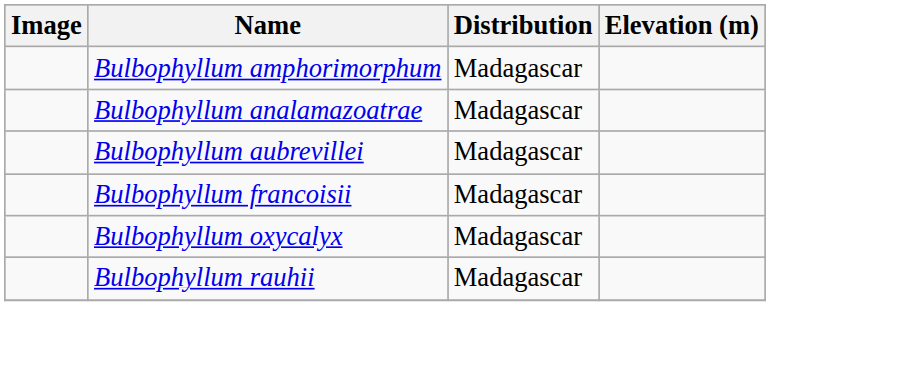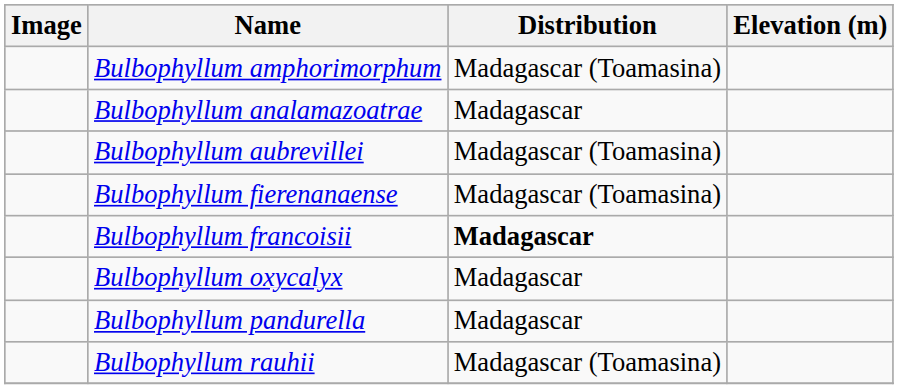Bulbophyllum amphorimorphum | Distribution: Madagascar -> Madagascar (Toamasina)
Bulbophyllum aubrevillei | Distribution: Madagascar -> Madagascar (Toamasina)
+ row: Bulbophyllum fierenanaense | Madagascar (Toamasina)
Bulbophyllum francoisii | Distribution: normal -> bold
+ row: Bulbophyllum pandurella | Madagascar
Bulbophyllum rauhii | Distribution: Madagascar -> Madagascar (Toamasina)
